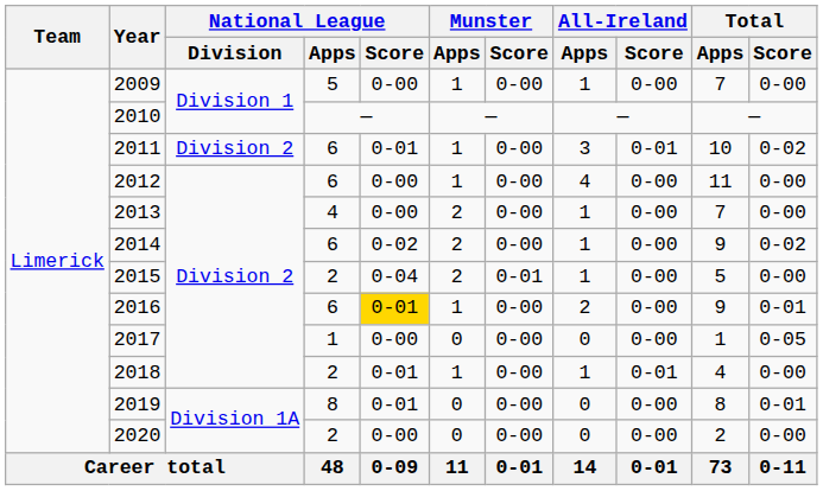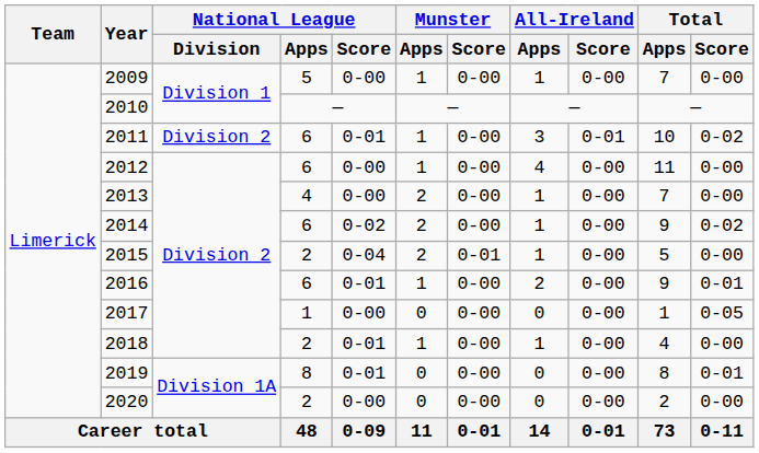2016 | National League / Score: gold background -> no background
2018 | All-Ireland / Score: 0-01 -> 0-00
